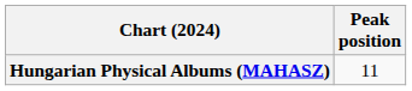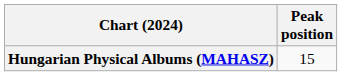Hungarian Physical Albums (MAHASZ) | Peak position: 11 -> 15
